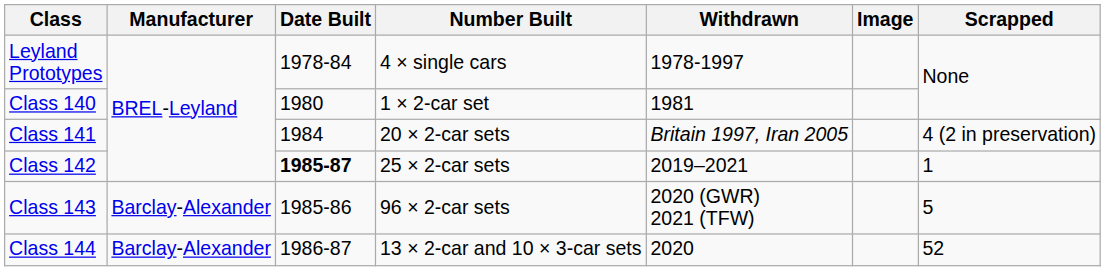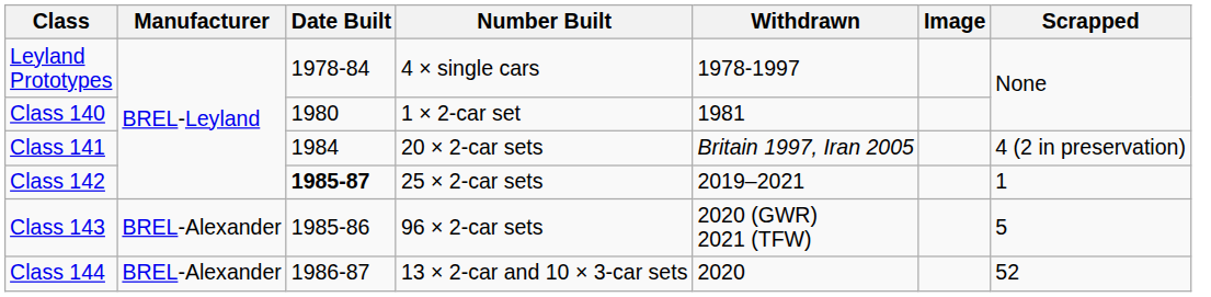Class 143 | Manufacturer: Barclay-Alexander -> BREL-Alexander
Class 144 | Manufacturer: Barclay-Alexander -> BREL-Alexander
